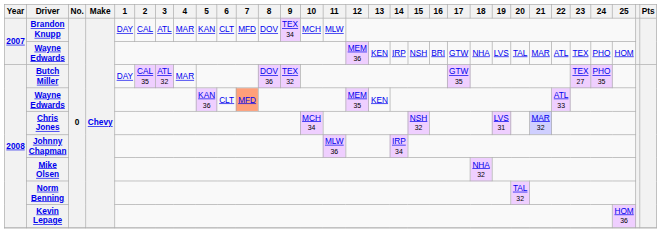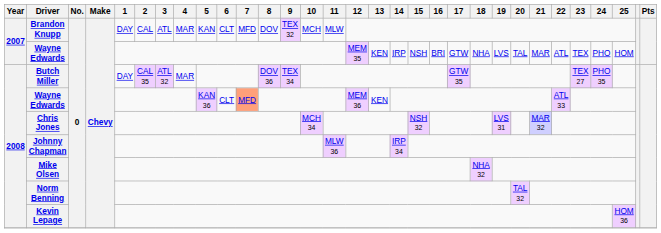Brandon Knupp | 9: TEX 34 -> TEX 32
2007 / Wayne Edwards | 12: MEM 36 -> MEM 35
Butch Miller | 9: TEX 32 -> TEX 34
2008 / Wayne Edwards | 12: MEM 35 -> MEM 36
